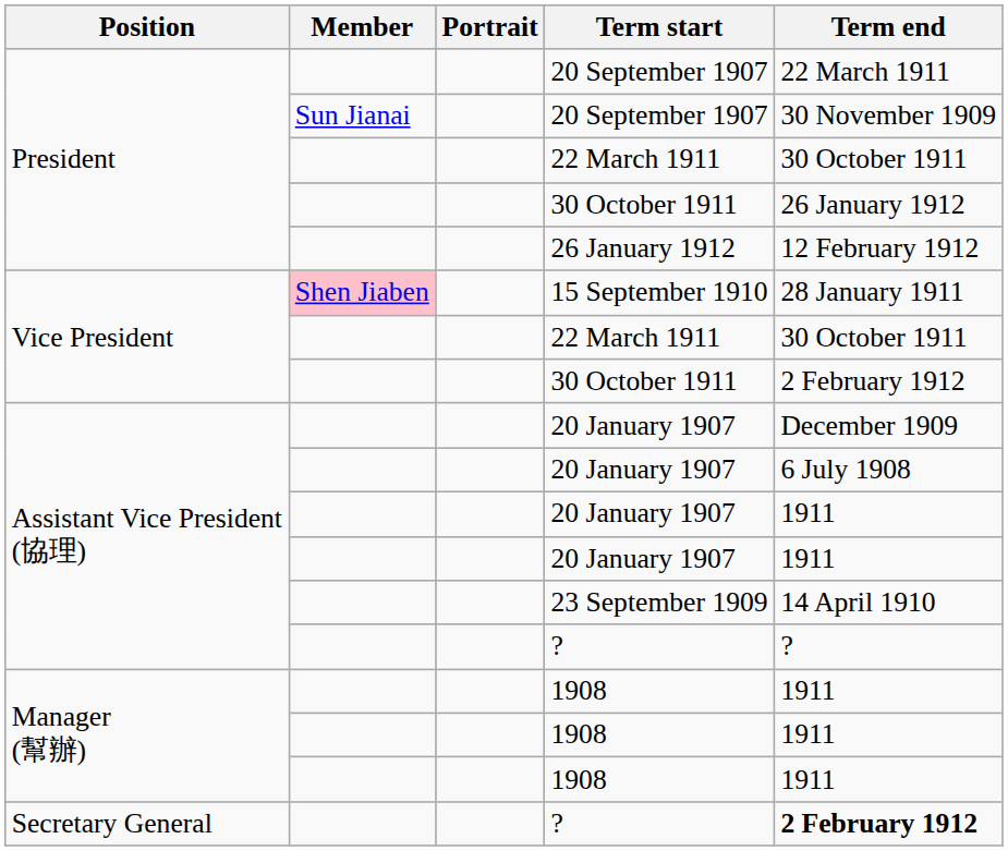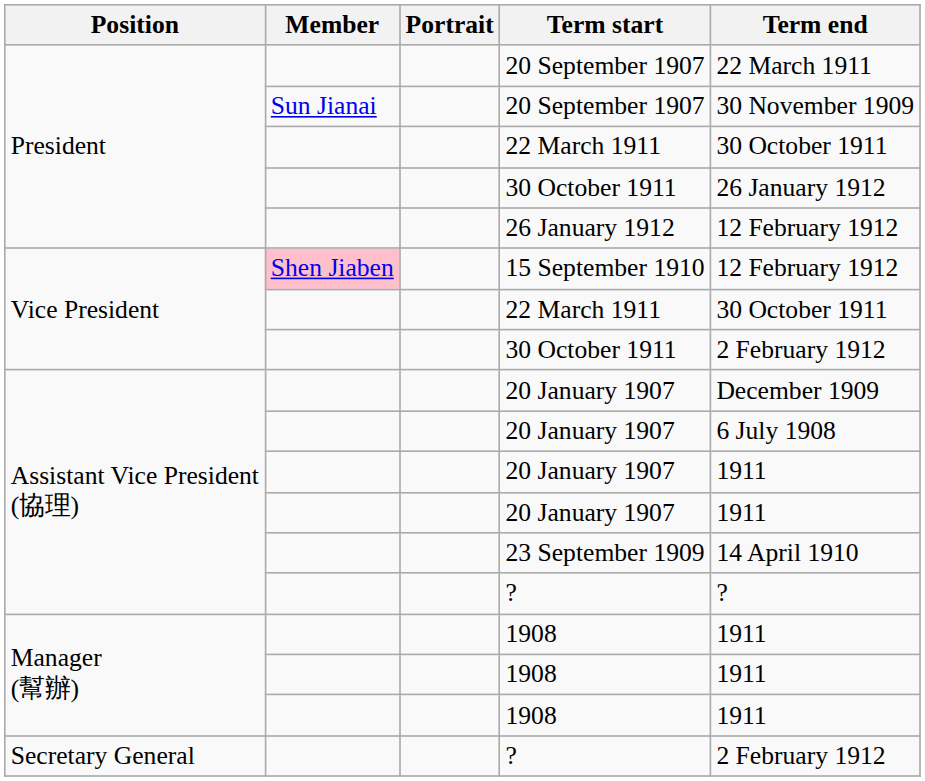15 September 1910 | Term end: 28 January 1911 -> 12 February 1912
Secretary General / ? | Term end: bold -> normal
